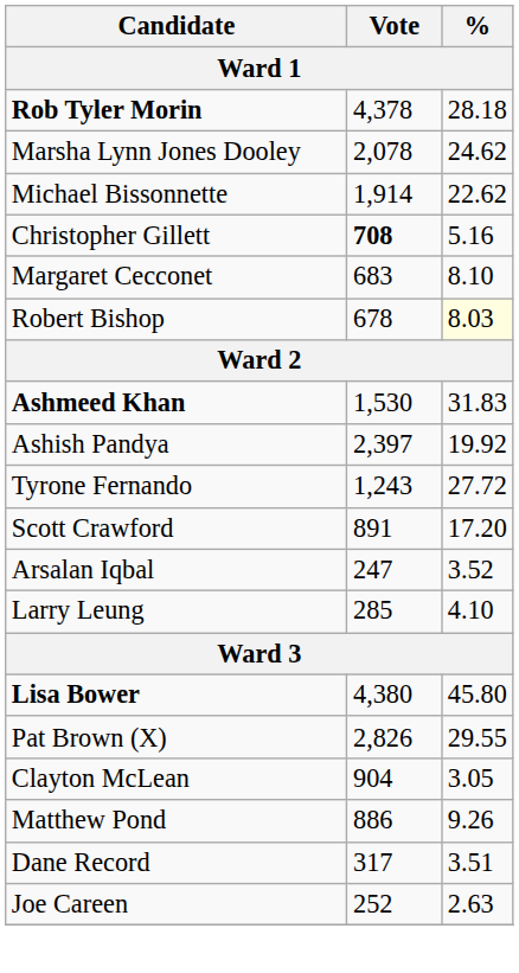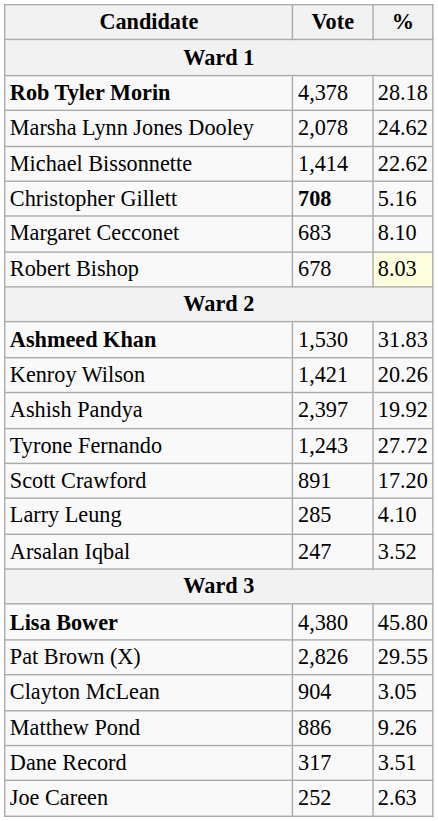Michael Bissonnette | Vote: 1,914 -> 1,414
+ row: Kenroy Wilson | 1,421 | 20.26
rows swapped: Larry Leung <-> Arsalan Iqbal
